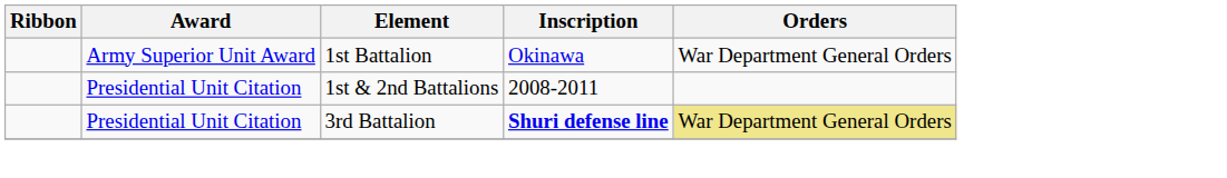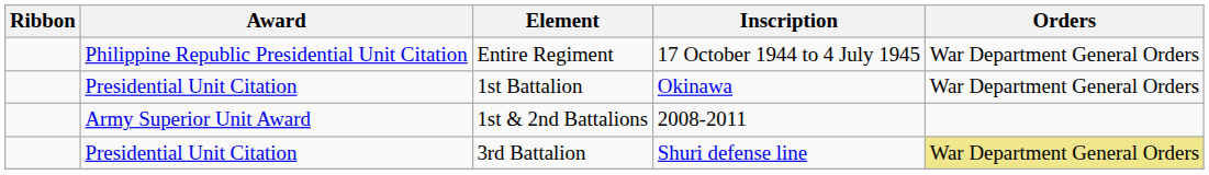+ row: Philippine Republic Presidential Unit Citation | Entire Regiment | 17 October 1944 to 4 July 1945 | War Department General Orders
1st Battalion | Award: Army Superior Unit Award -> Presidential Unit Citation
1st & 2nd Battalions | Award: Presidential Unit Citation -> Army Superior Unit Award
3rd Battalion | Inscription: bold -> normal
